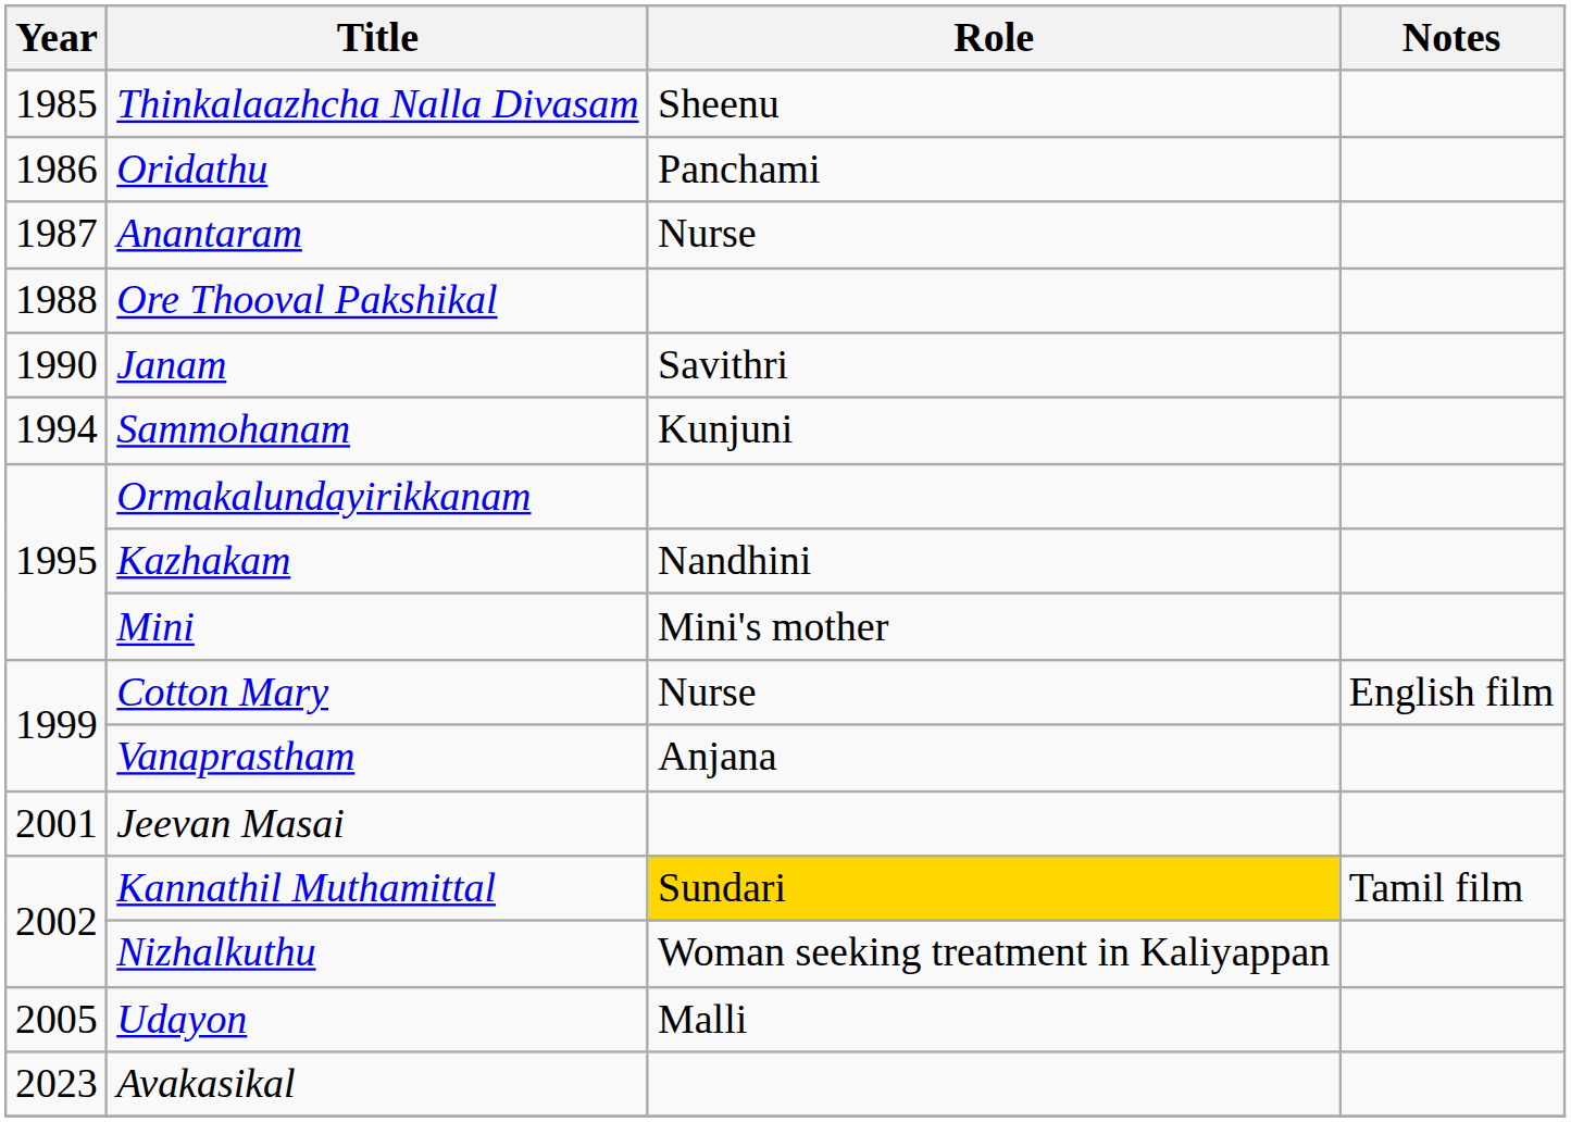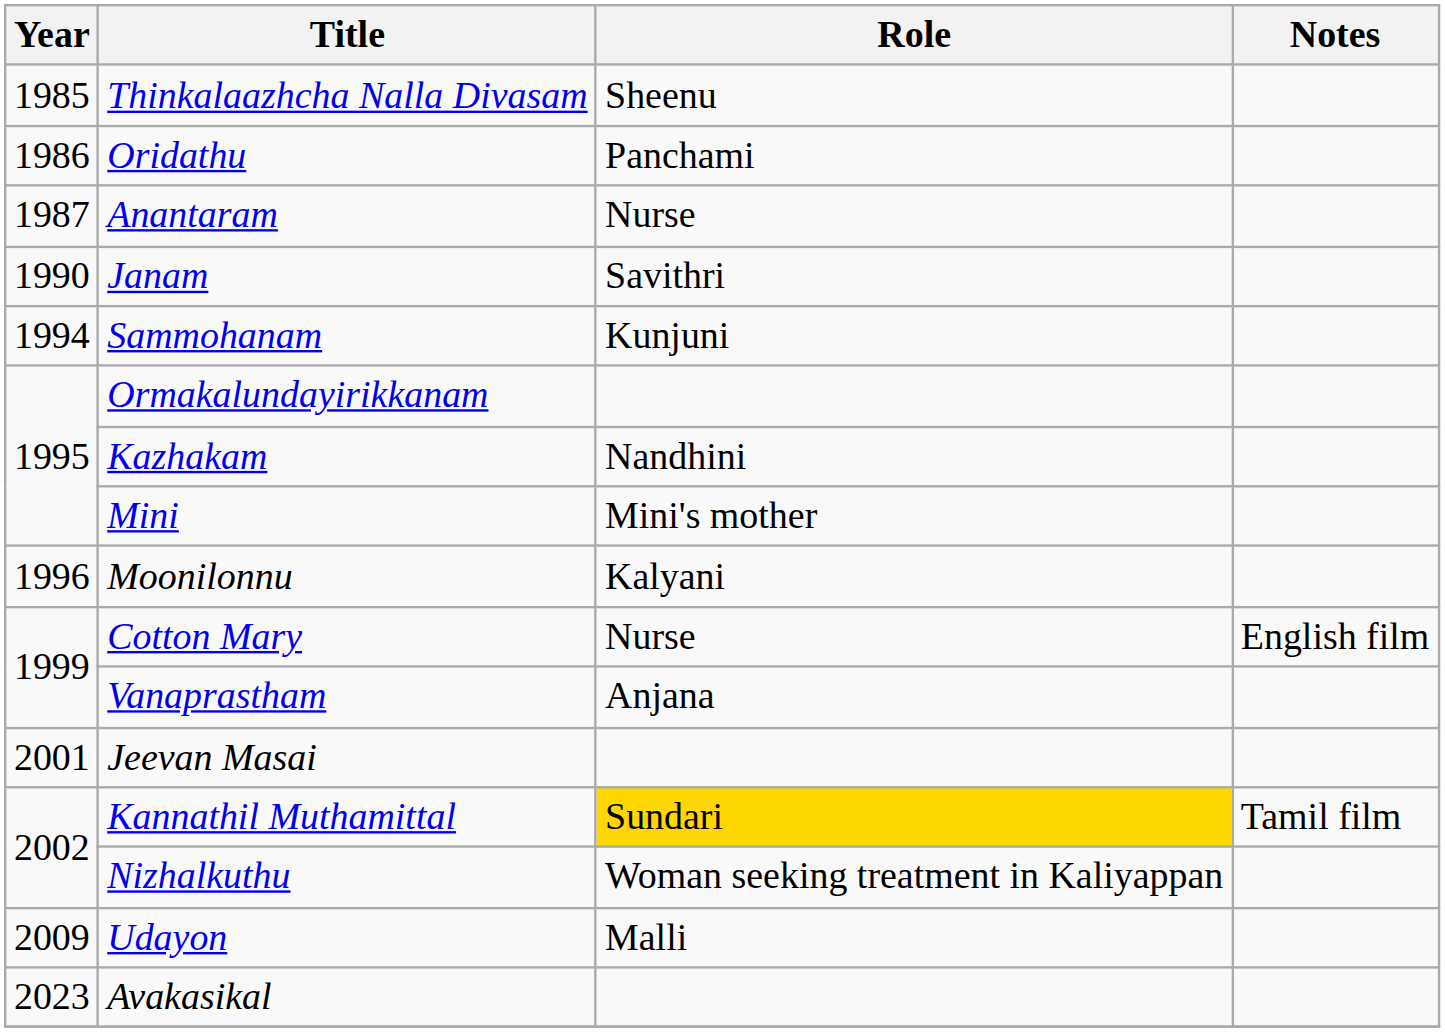- row: 1988 | Ore Thooval Pakshikal
+ row: 1996 | Moonilonnu | Kalyani
Udayon | Year: 2005 -> 2009
